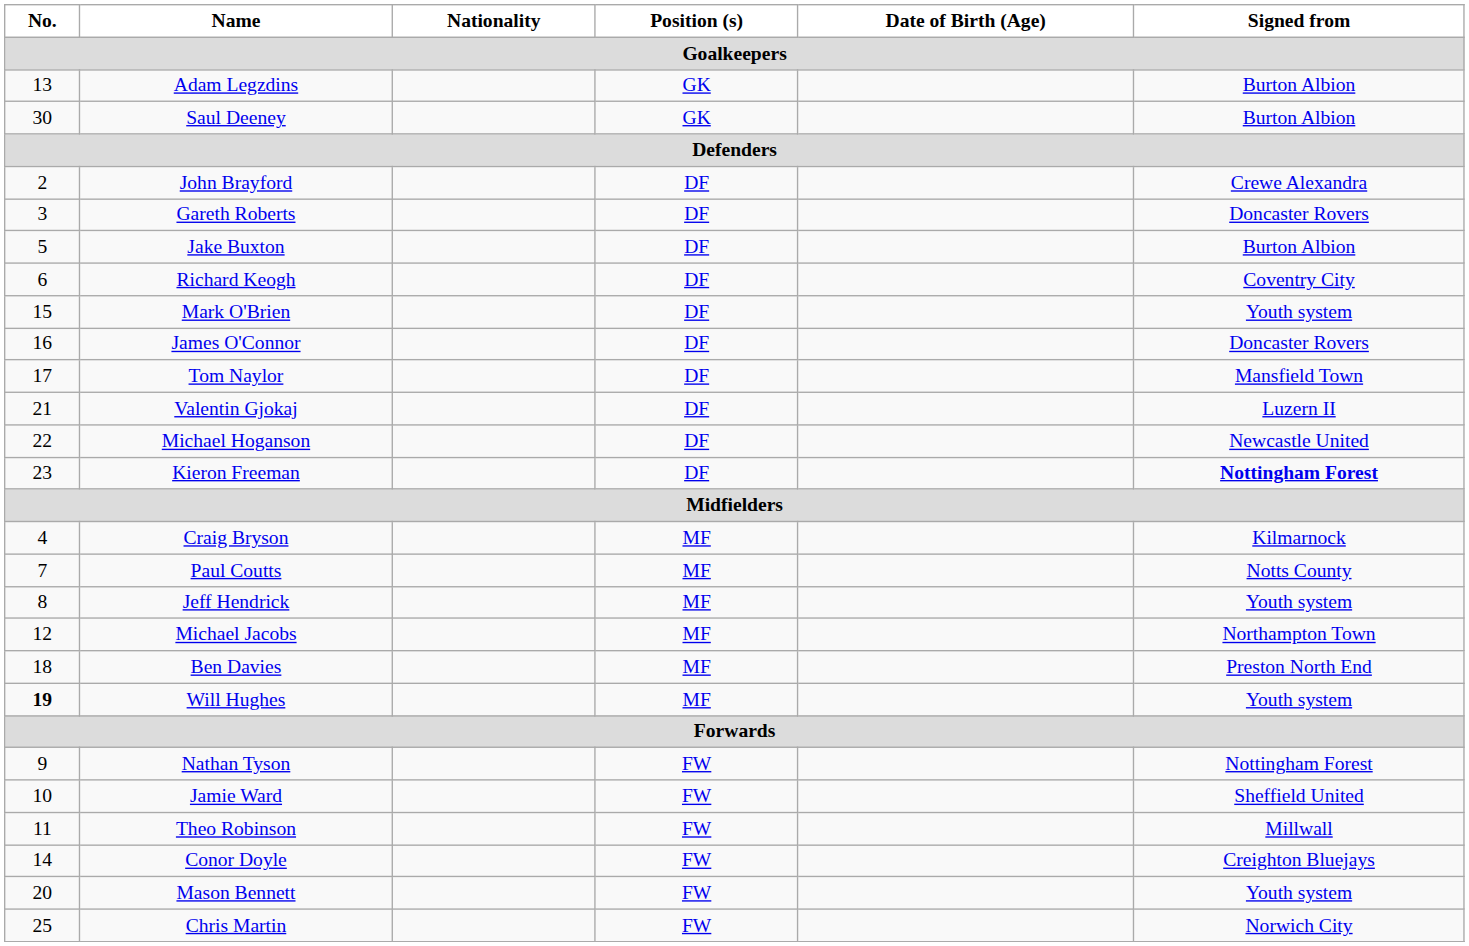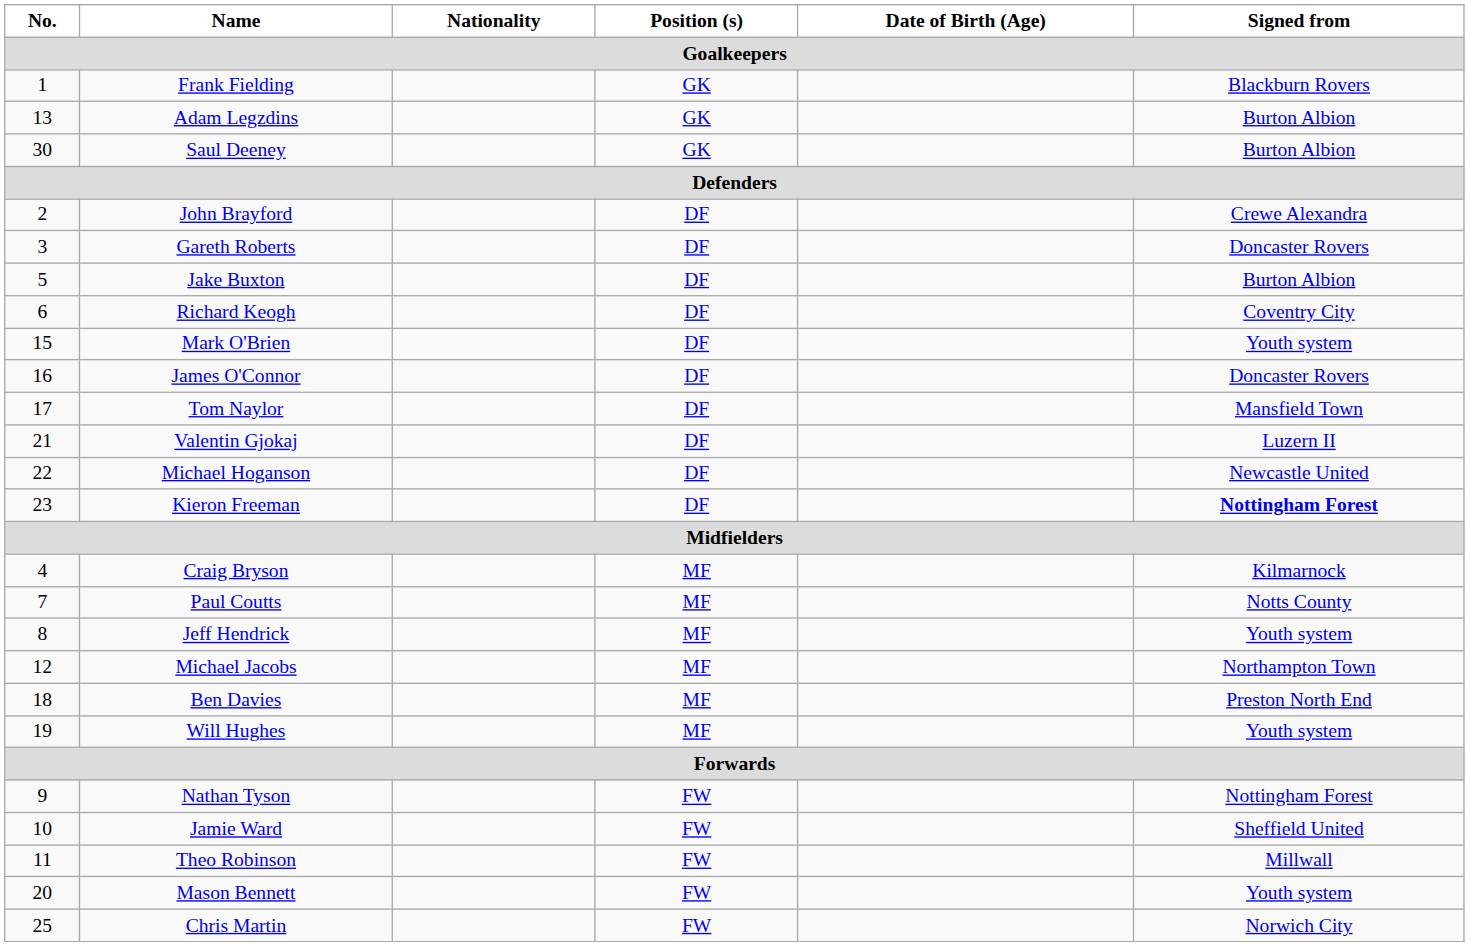+ row: 1 | Frank Fielding | GK | Blackburn Rovers
Will Hughes | No.: bold -> normal
- row: 14 | Conor Doyle | FW | Creighton Bluejays
